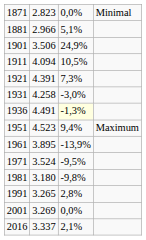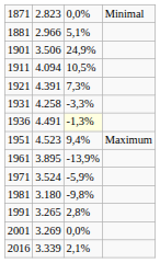1931 | column 3: -3,0% -> -3,3%
1971 | column 3: -9,5% -> -5,9%
2016 | column 2: 3.337 -> 3.339
